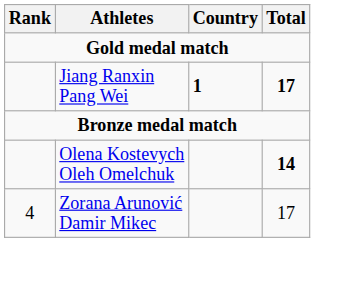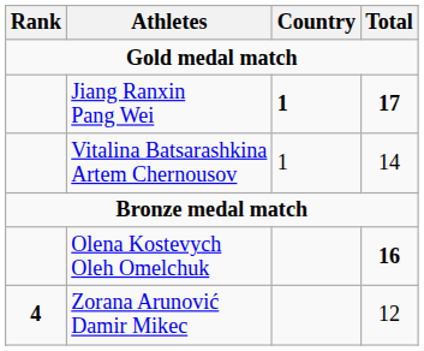+ row: Vitalina Batsarashkina Artem Chernousov | 1 | 14
Olena Kostevych Oleh Omelchuk | Total: 14 -> 16
Zorana Arunović Damir Mikec | Rank: normal -> bold
Zorana Arunović Damir Mikec | Total: 17 -> 12
